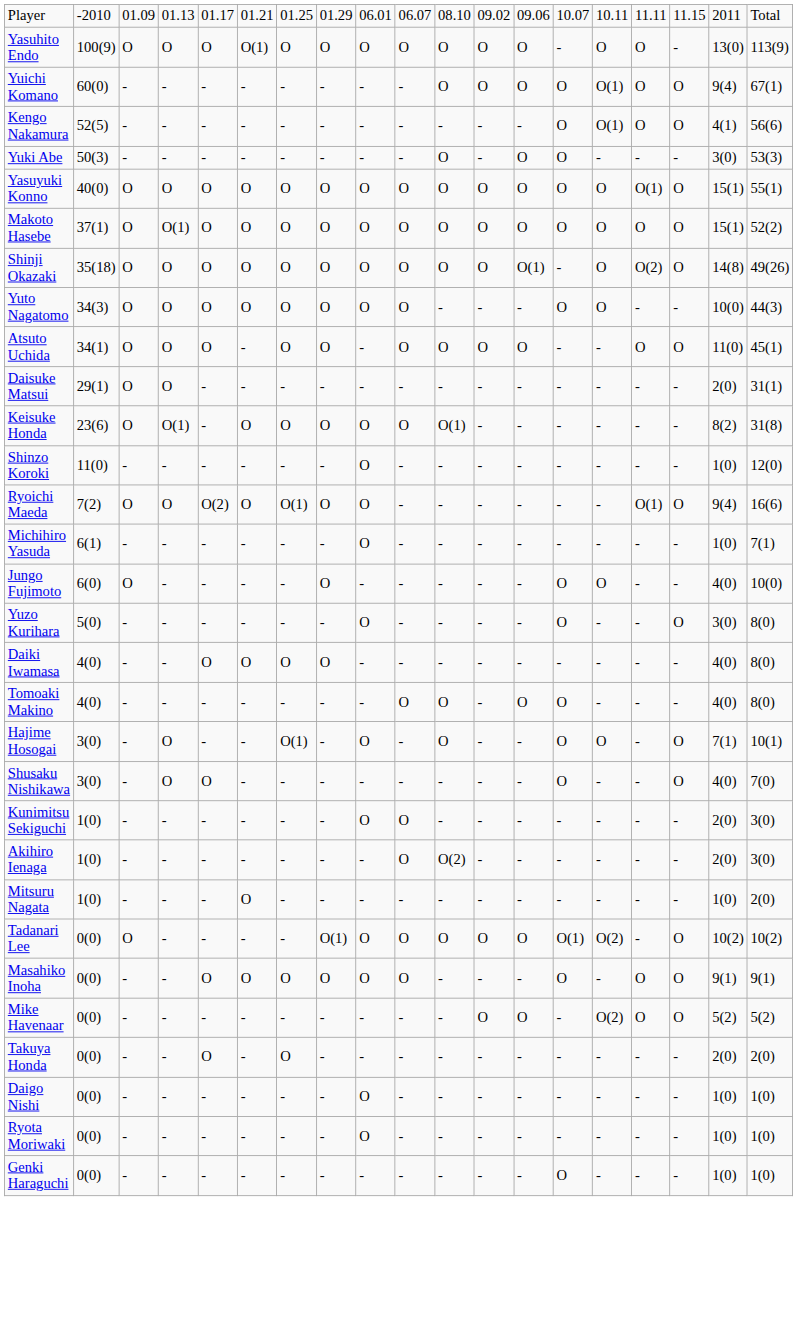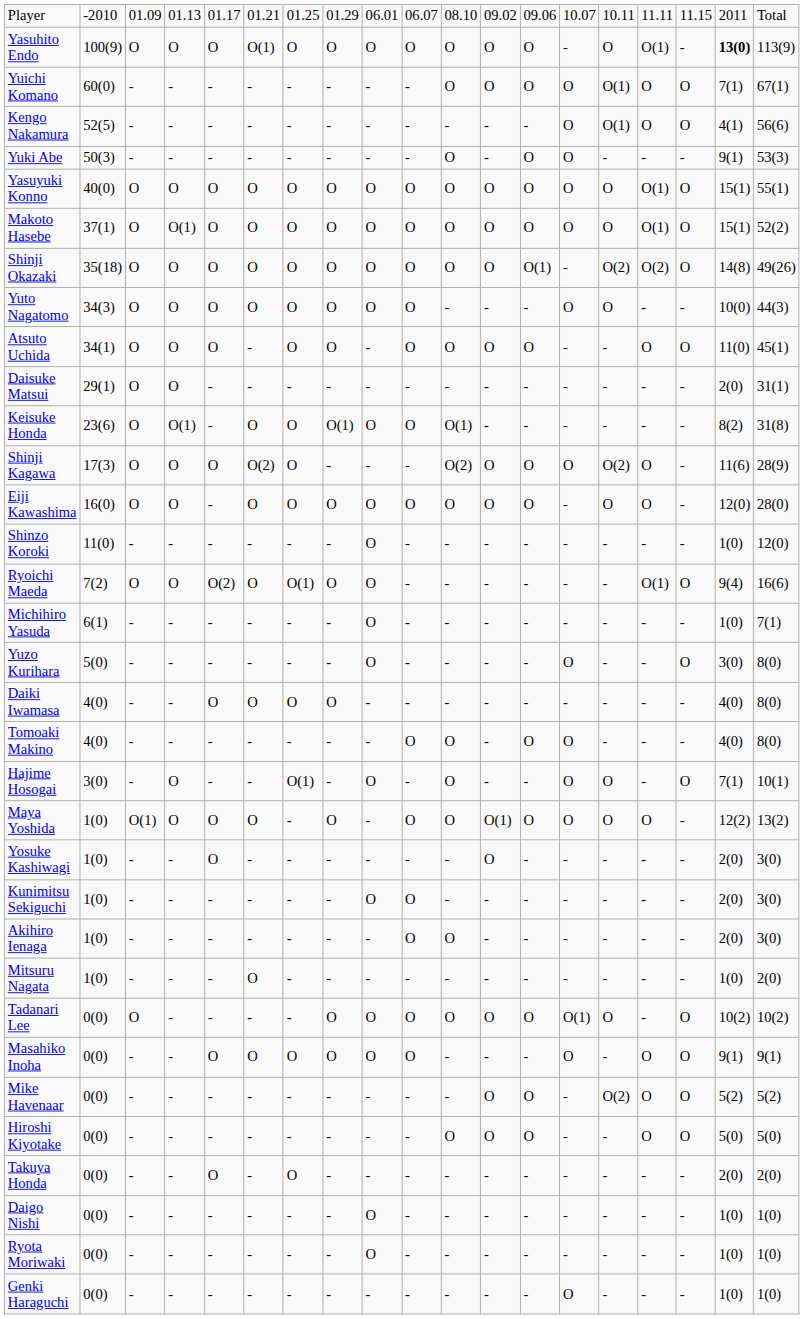Yasuhito Endo | column 16: O -> O(1)
Yasuhito Endo | column 18: normal -> bold
Yuichi Komano | column 18: 9(4) -> 7(1)
Yuki Abe | column 18: 3(0) -> 9(1)
Makoto Hasebe | column 16: O -> O(1)
Shinji Okazaki | column 15: O -> O(2)
Keisuke Honda | column 8: O -> O(1)
+ row: Shinji Kagawa | 17(3) | O | O | O | O(2) | O | - | - | - | O(2) | O | O | O | O(2) | O | - | 11(6) | 28(9)
+ row: Eiji Kawashima | 16(0) | O | O | - | O | O | O | O | O | O | O | O | - | O | O | - | 12(0) | 28(0)
- row: Jungo Fujimoto | 6(0) | O | - | - | - | - | O | - | - | - | - | - | O | O | - | - | 4(0) | 10(0)
- row: Shusaku Nishikawa | 3(0) | - | O | O | - | - | - | - | - | - | - | - | O | - | - | O | 4(0) | 7(0)
+ row: Maya Yoshida | 1(0) | O(1) | O | O | O | - | O | - | O | O | O(1) | O | O | O | O | - | 12(2) | 13(2)
+ row: Yosuke Kashiwagi | 1(0) | - | - | O | - | - | - | - | - | - | O | - | - | - | - | - | 2(0) | 3(0)
Akihiro Ienaga | column 11: O(2) -> O
Tadanari Lee | column 8: O(1) -> O
Tadanari Lee | column 15: O(2) -> O
+ row: Hiroshi Kiyotake | 0(0) | - | - | - | - | - | - | - | - | O | O | O | - | - | O | O | 5(0) | 5(0)
